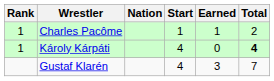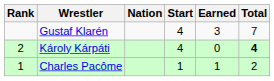rows swapped: Charles Pacôme <-> Gustaf Klarén
Károly Kárpáti | Rank: 1 -> 2
